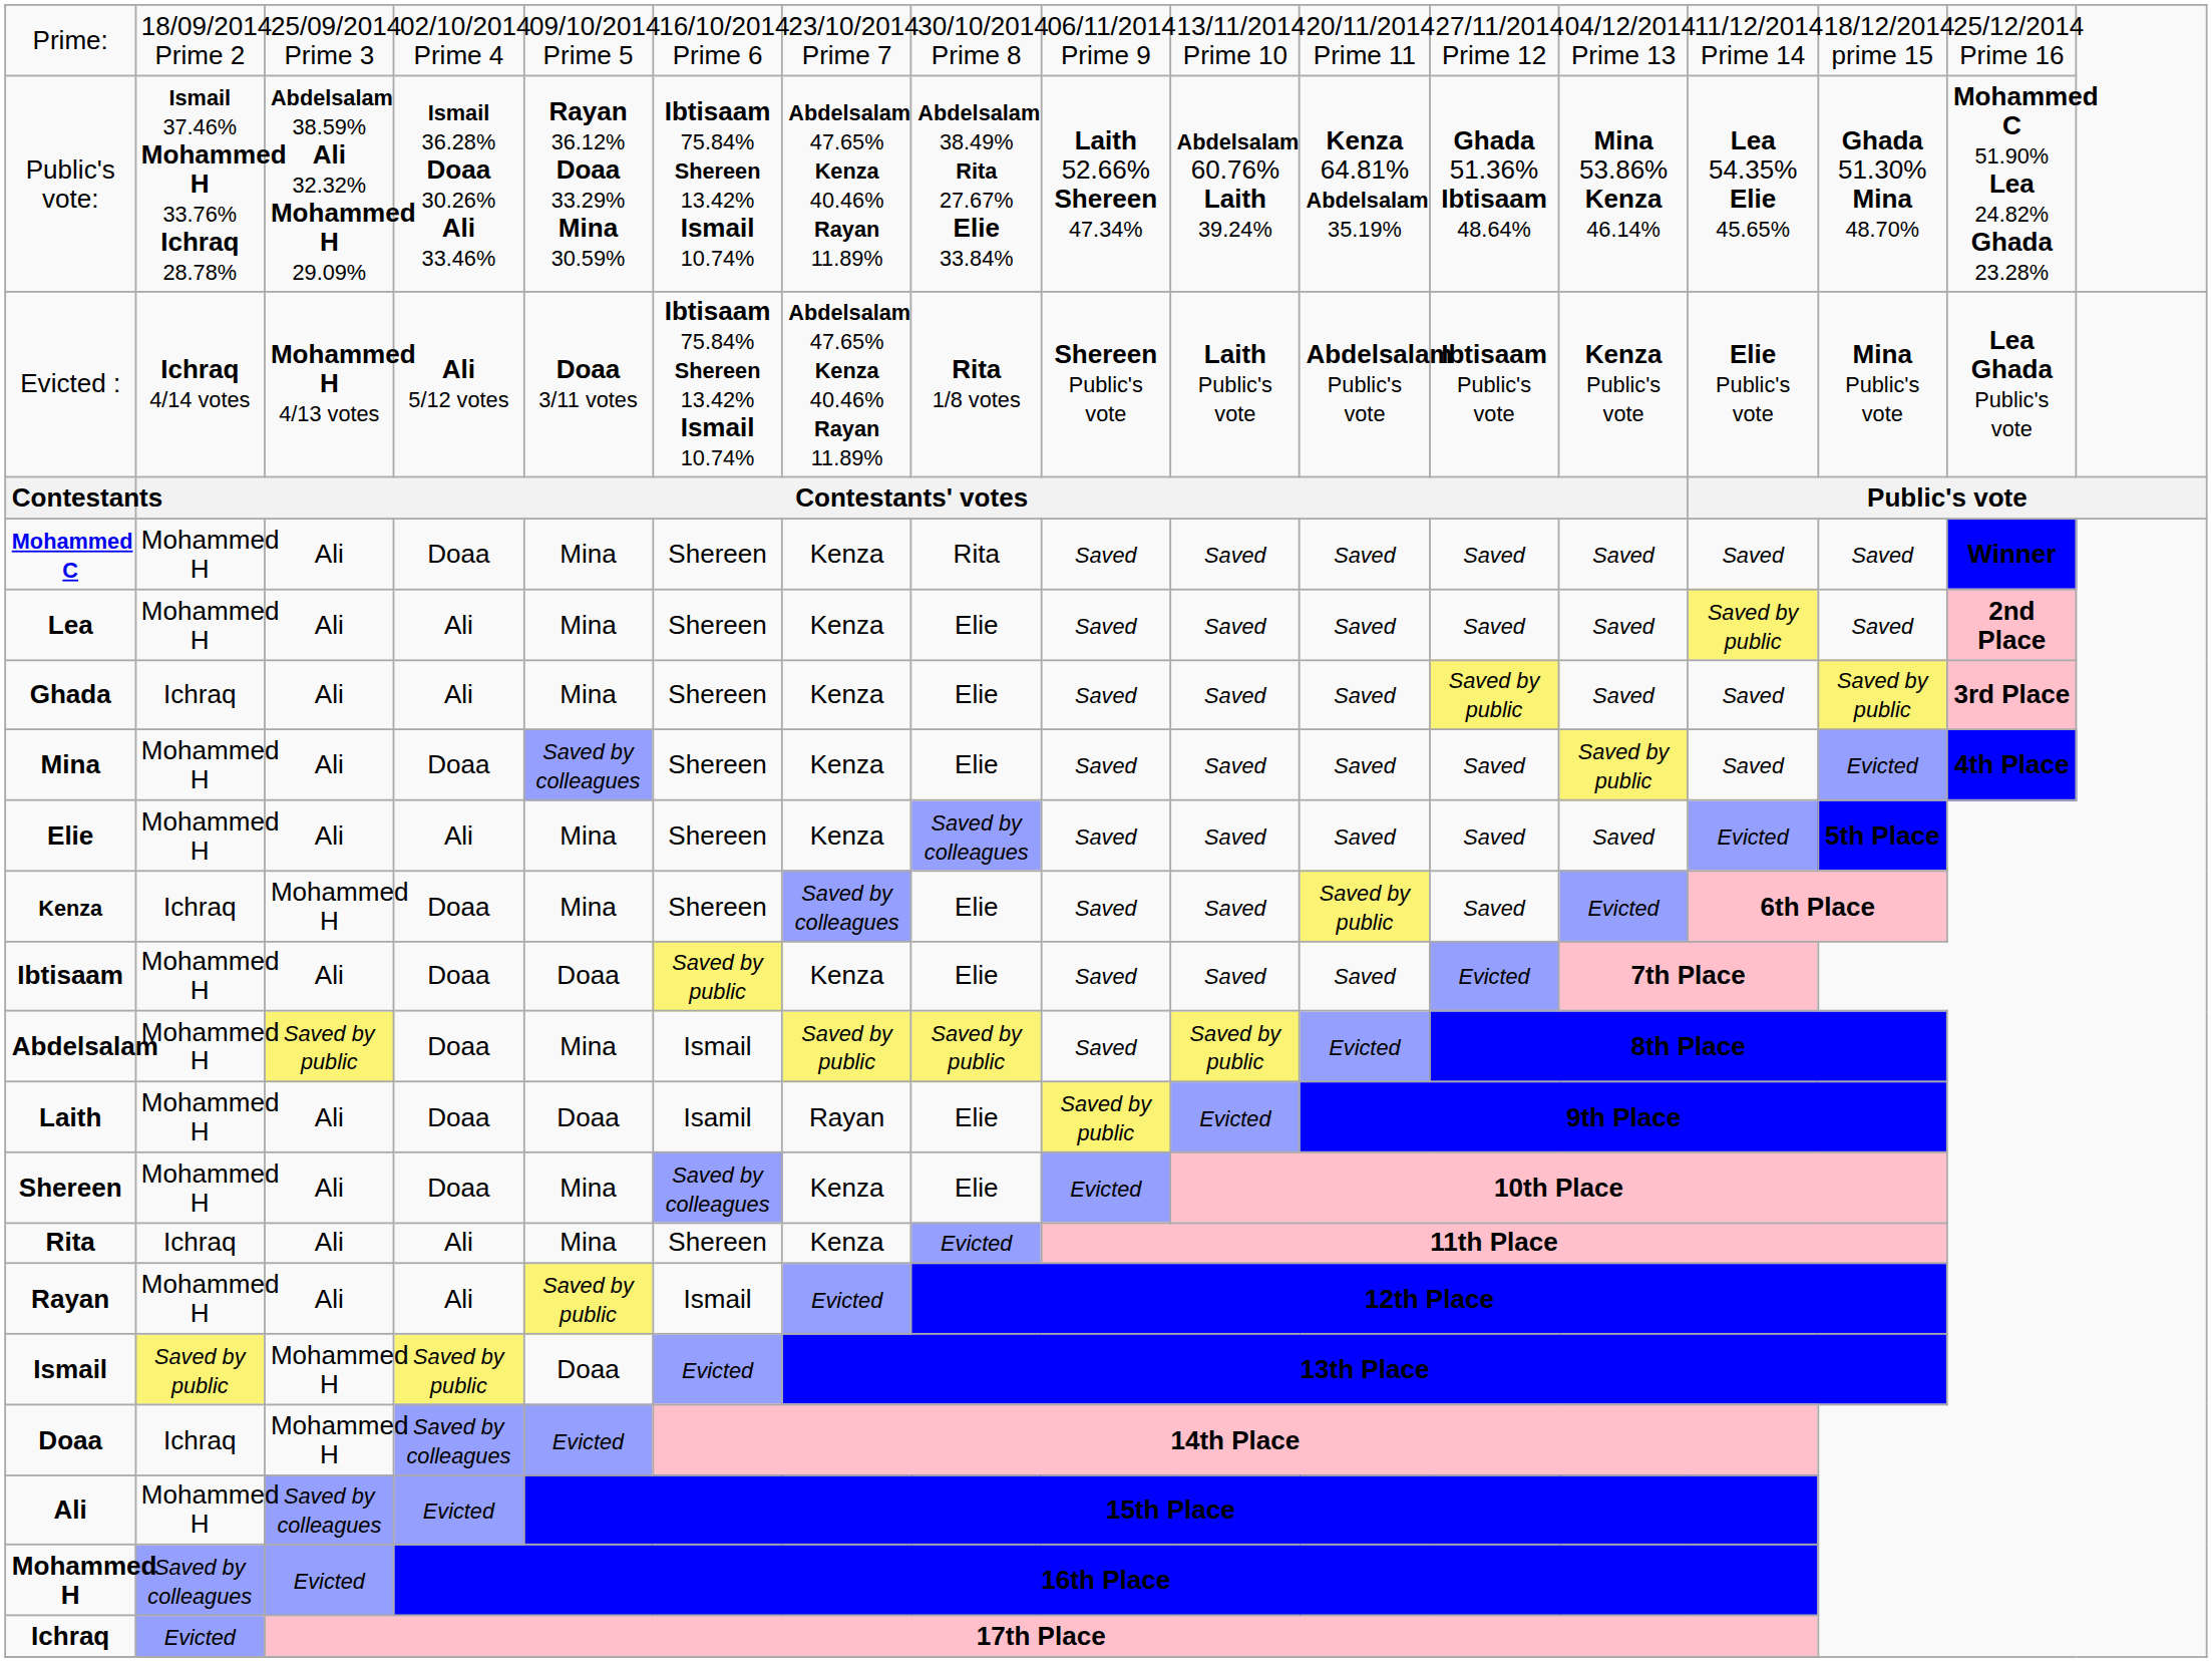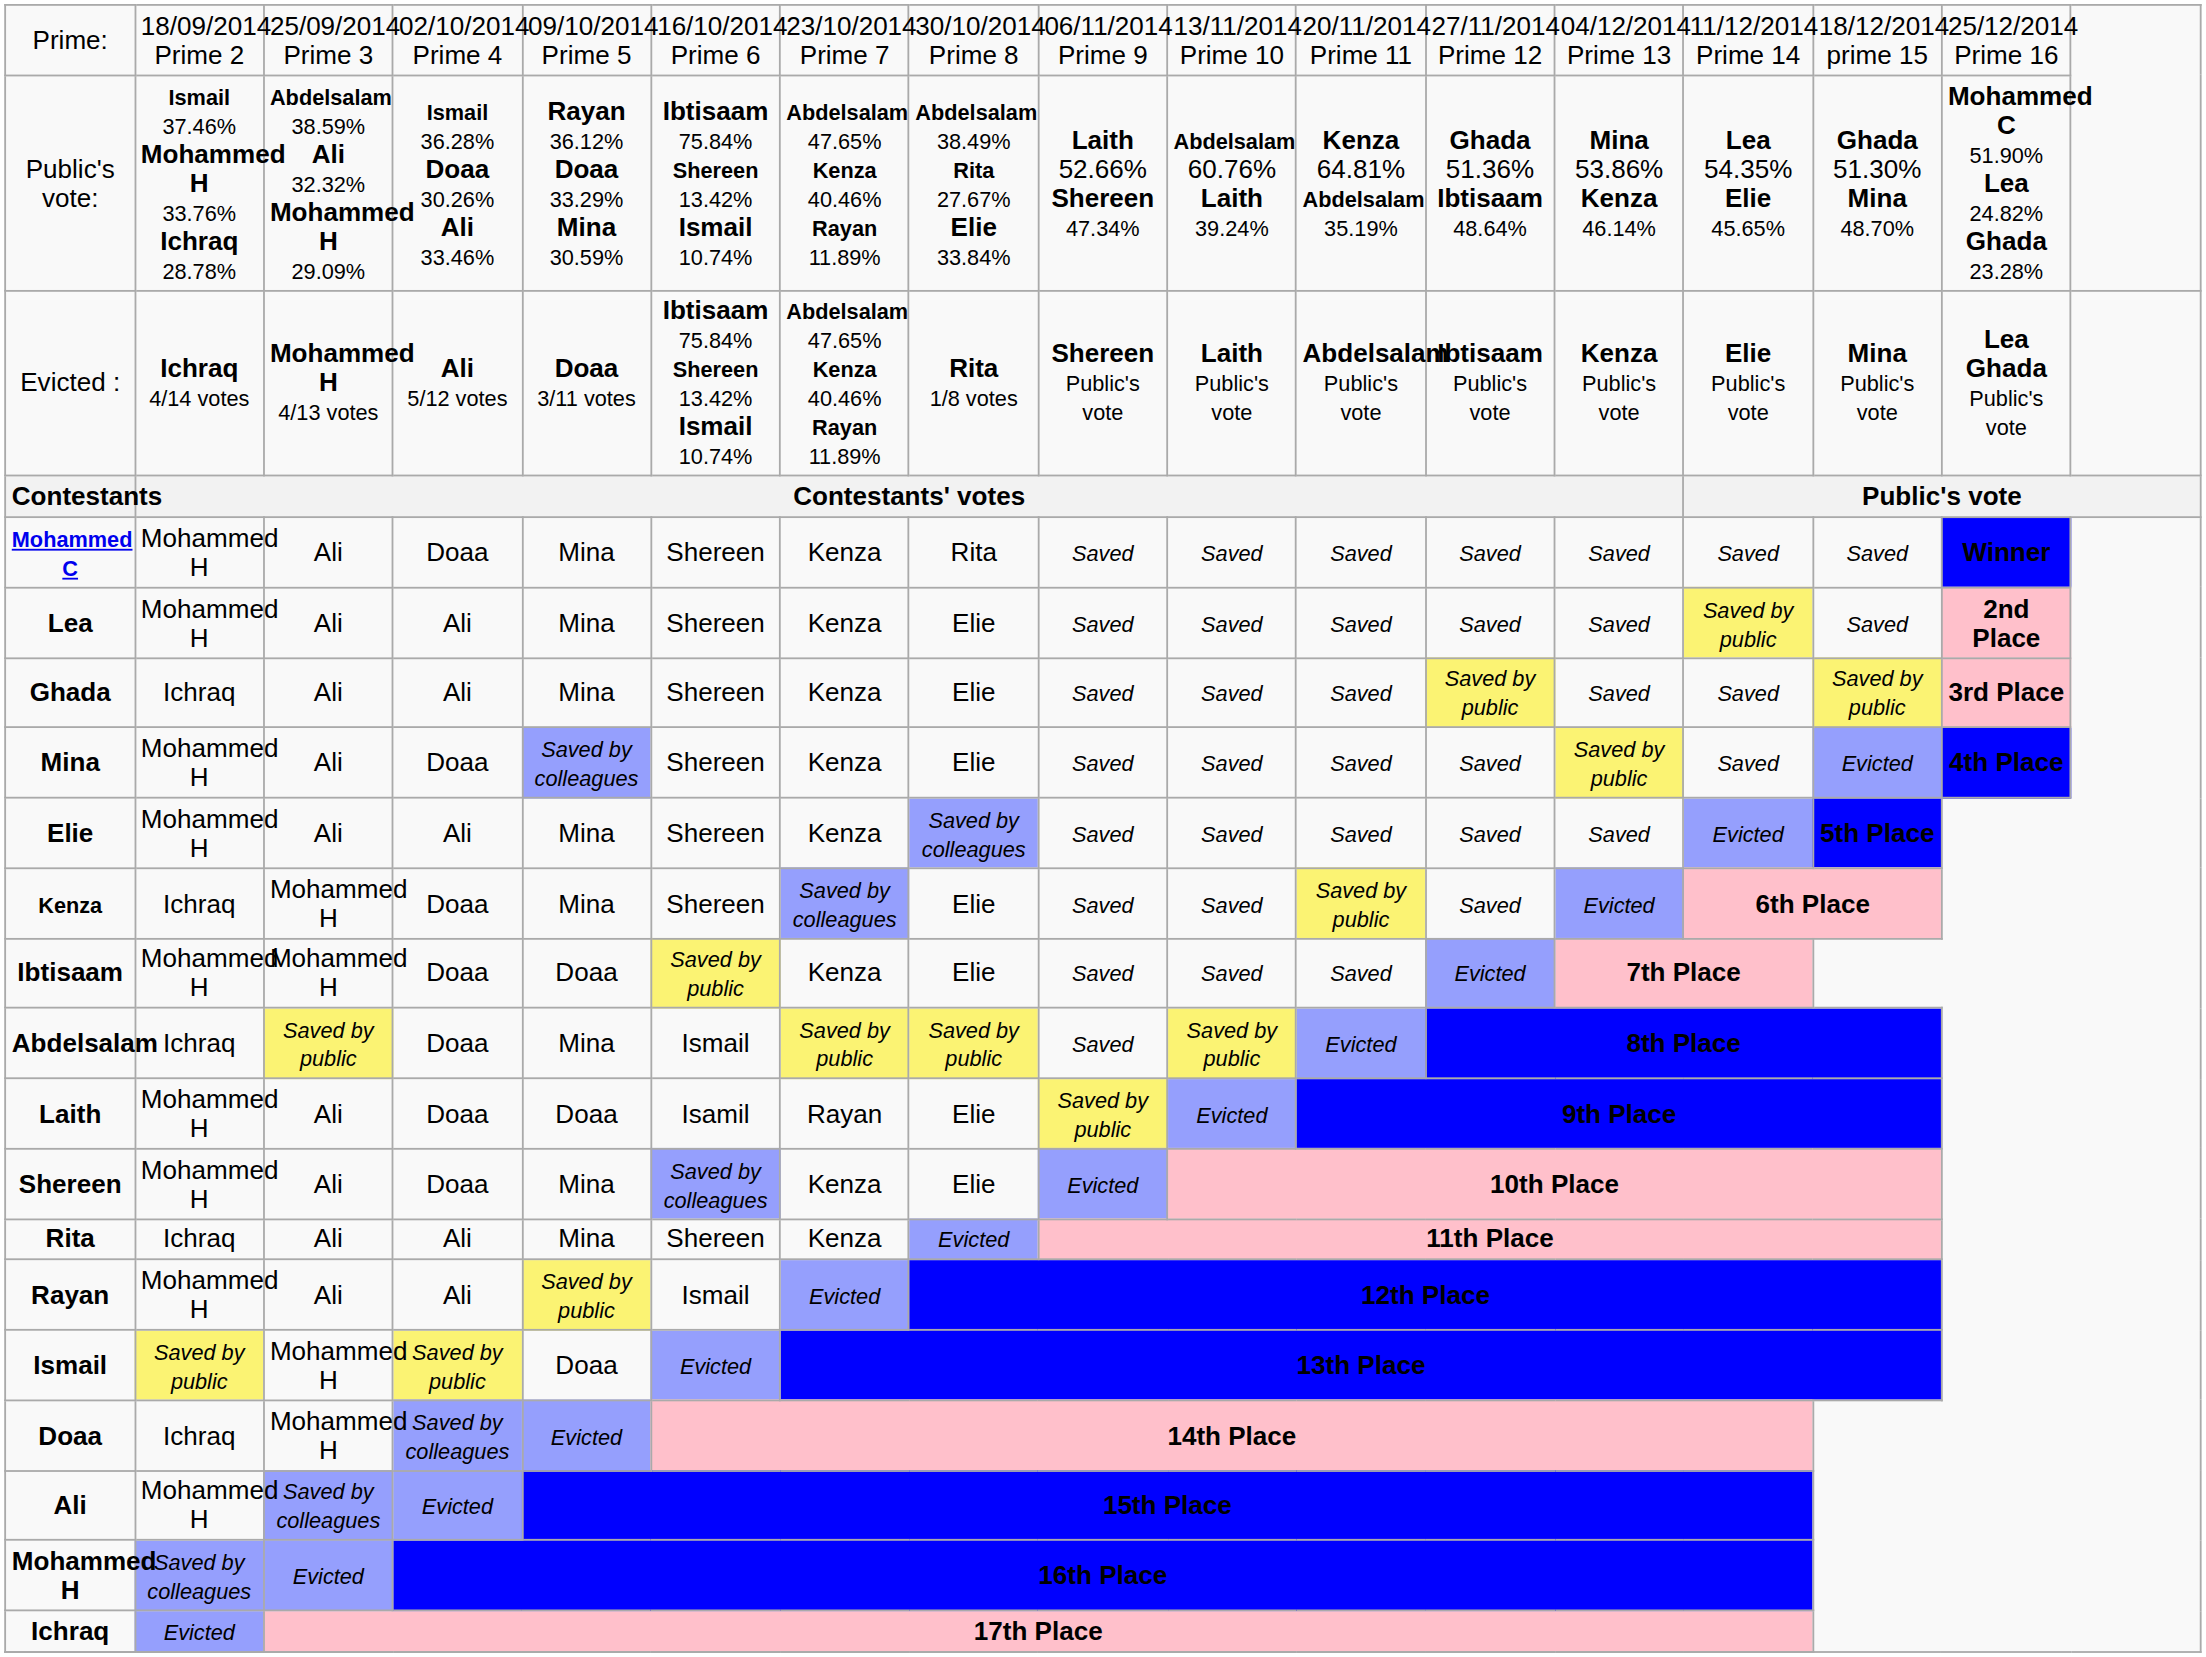Ibtisaam | column 3: Ali -> Mohammed H
Abdelsalam | column 2: Mohammed H -> Ichraq
